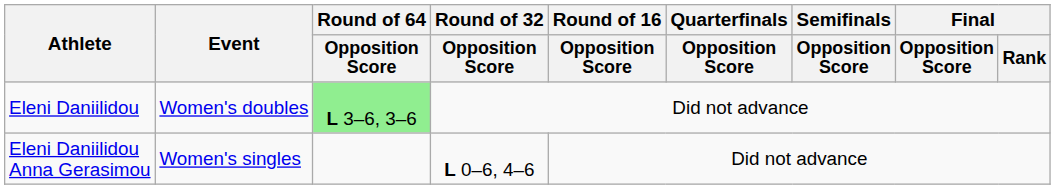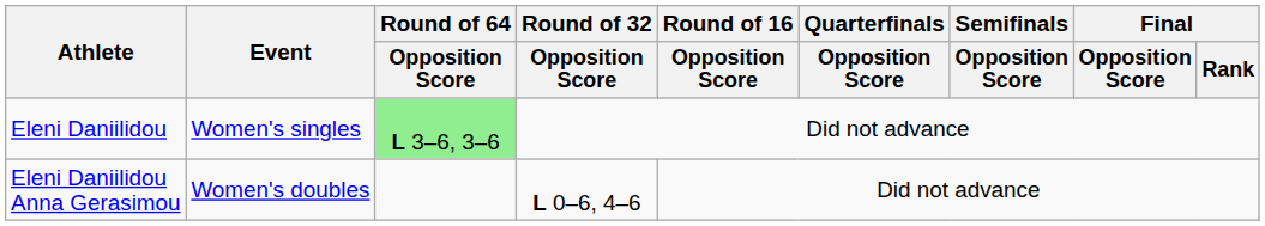Eleni Daniilidou | Event: Women's doubles -> Women's singles
Eleni Daniilidou Anna Gerasimou | Event: Women's singles -> Women's doubles
